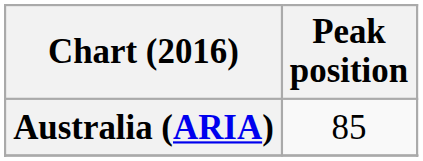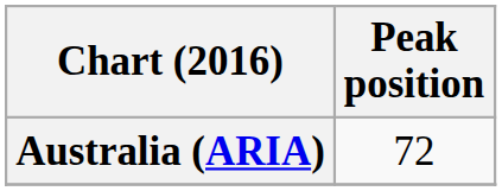Australia (ARIA) | Peak position: 85 -> 72
